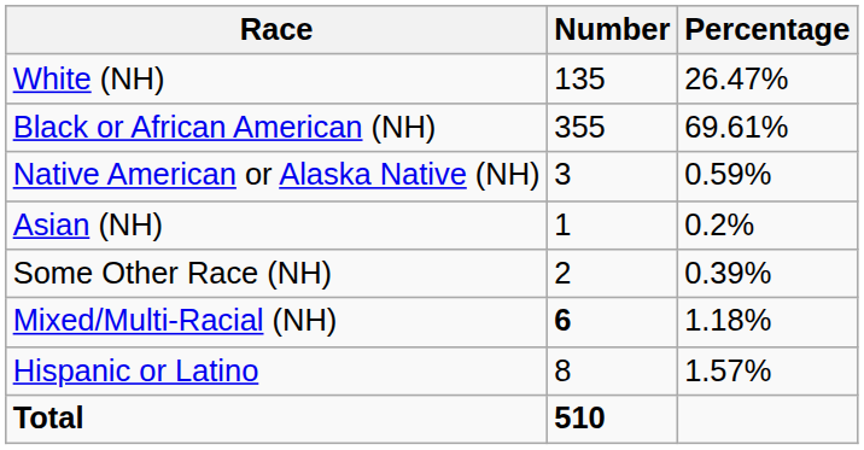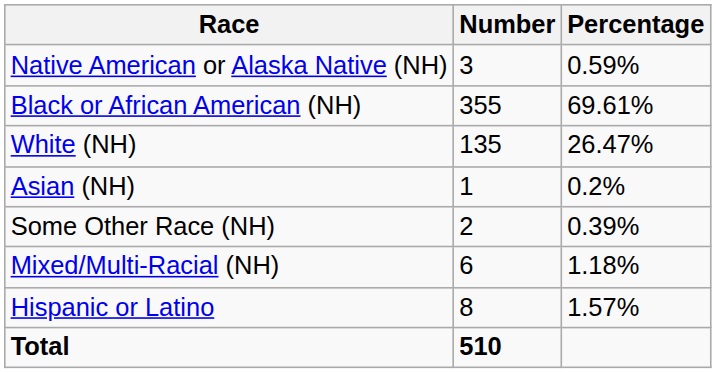rows swapped: White (NH) <-> Native American or Alaska Native (NH)
Mixed/Multi-Racial (NH) | Number: bold -> normal
